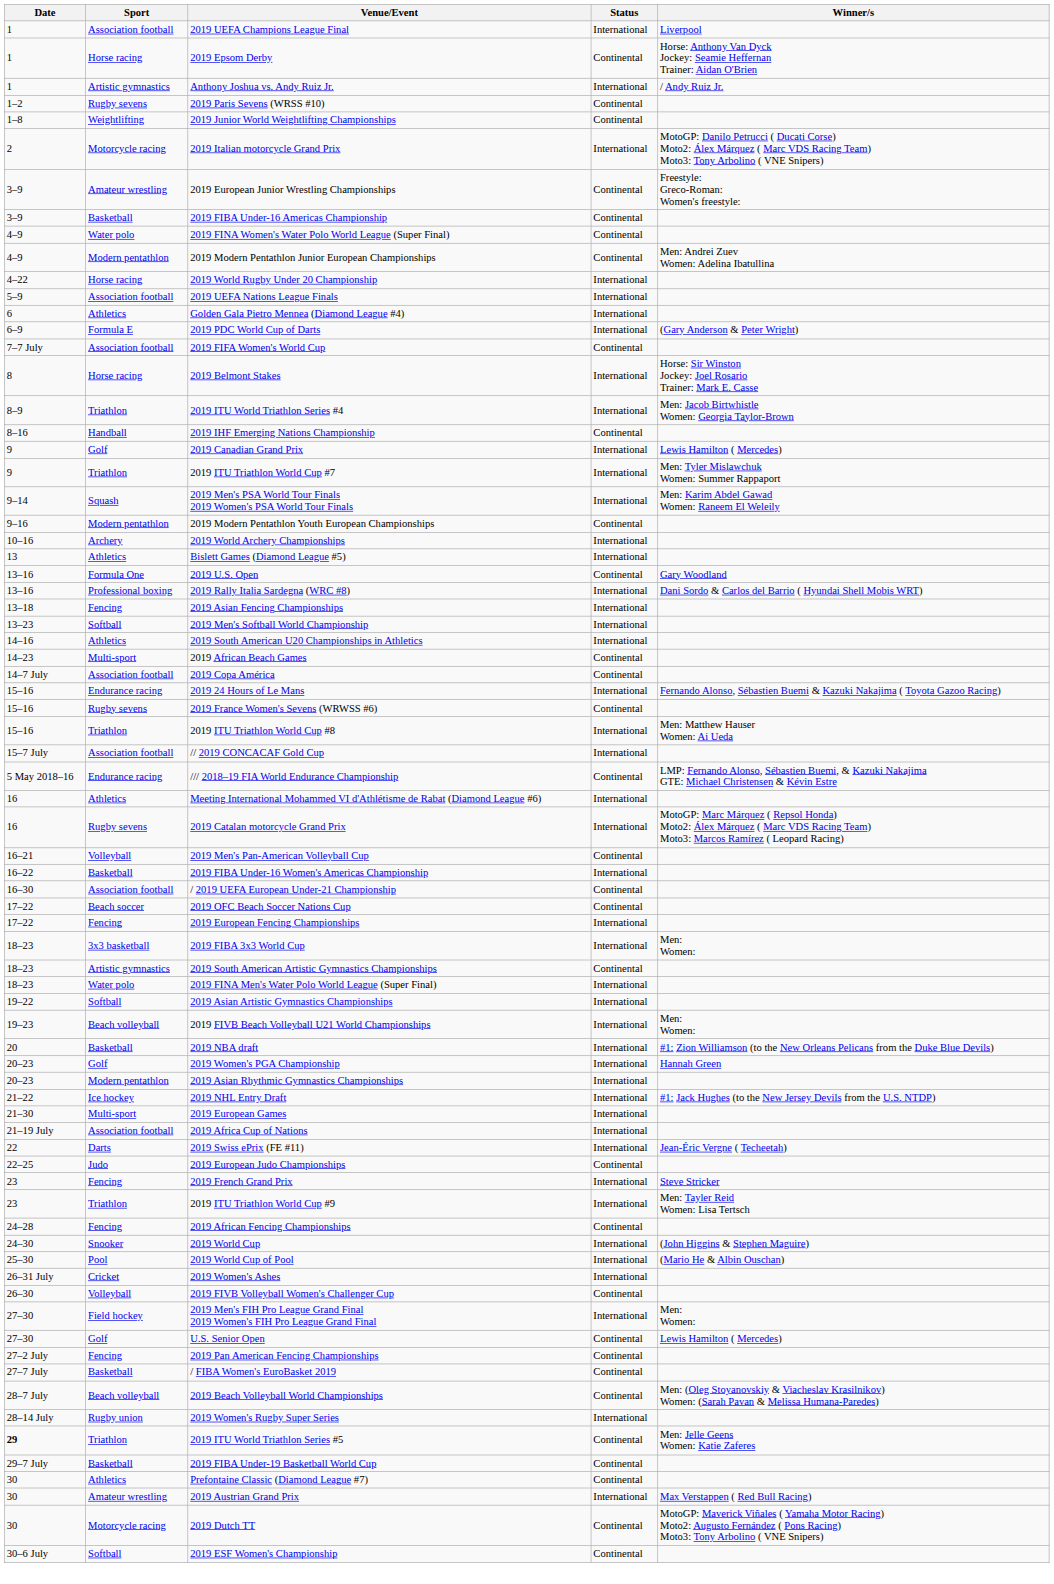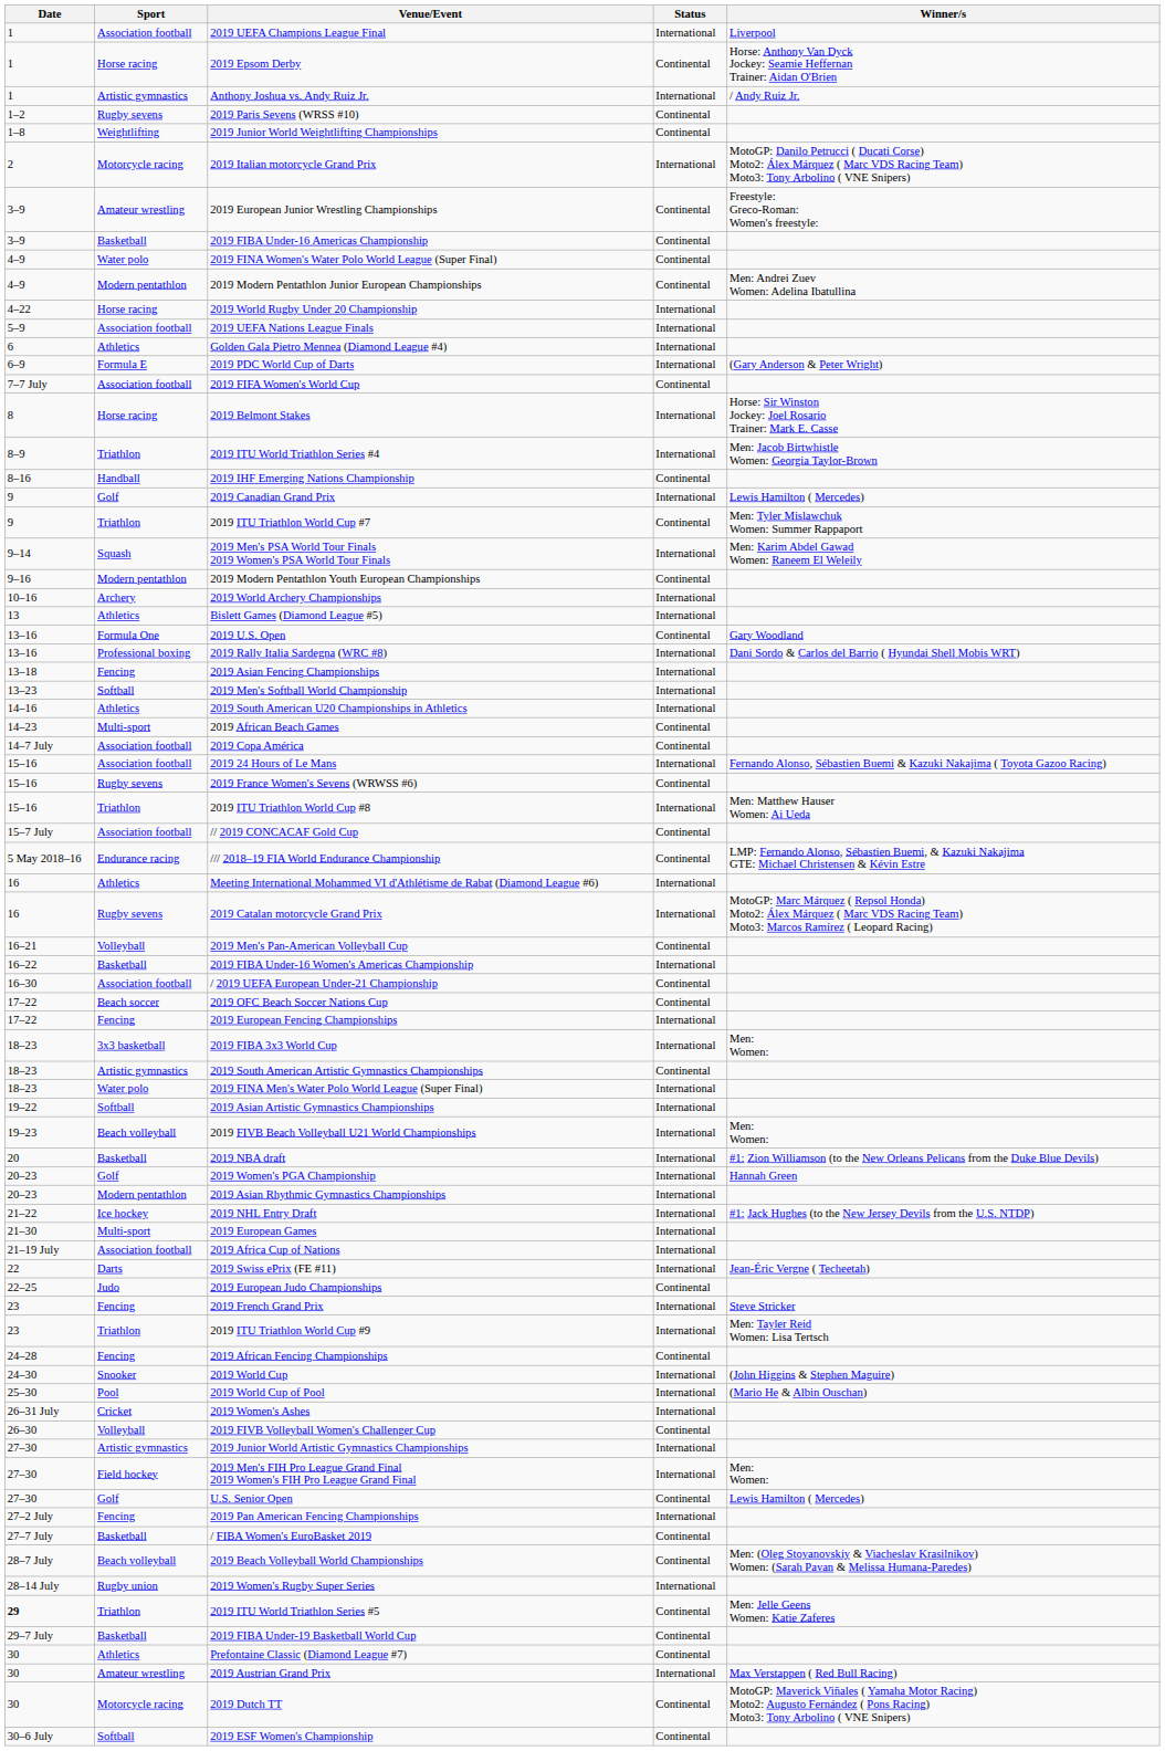2019 ITU Triathlon World Cup #7 | Status: International -> Continental
2019 24 Hours of Le Mans | Sport: Endurance racing -> Association football
// 2019 CONCACAF Gold Cup | Status: International -> Continental
+ row: 27–30 | Artistic gymnastics | 2019 Junior World Artistic Gymnastics Championships | International
2019 Pan American Fencing Championships | Status: Continental -> International
